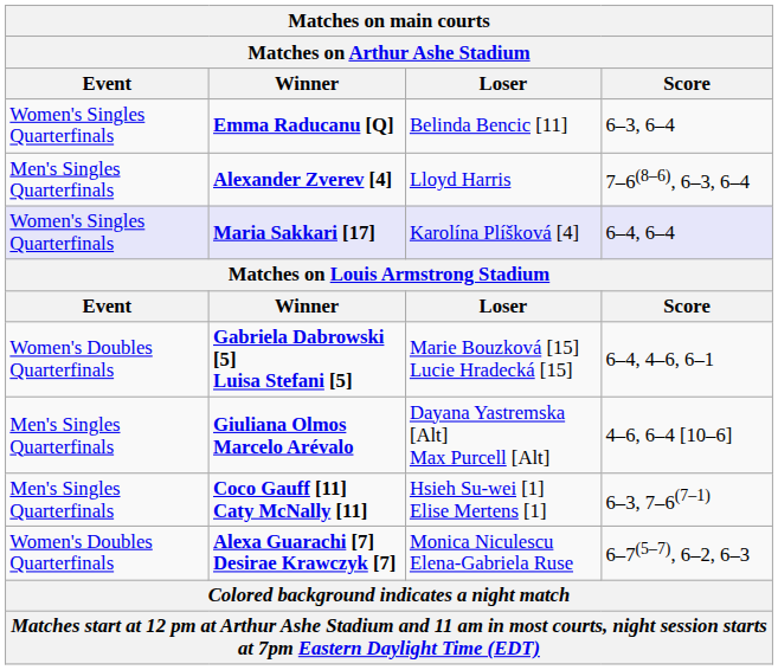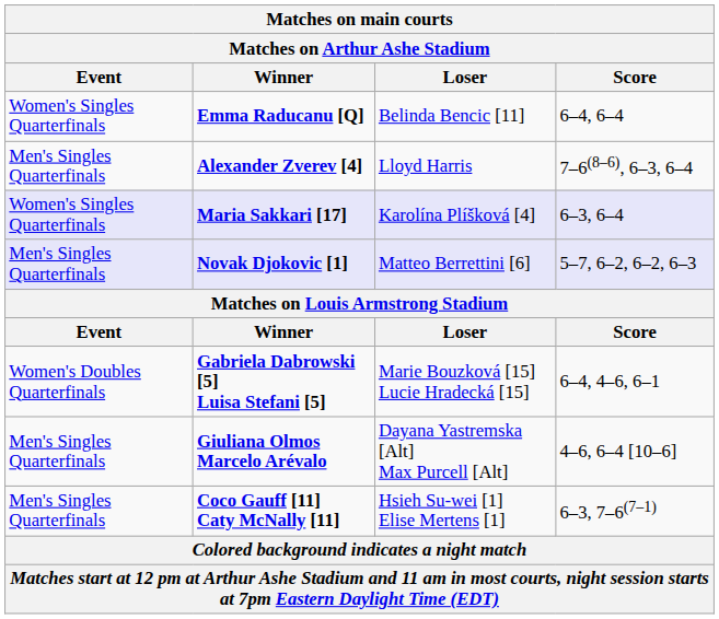Emma Raducanu [Q] | Score: 6–3, 6–4 -> 6–4, 6–4
Maria Sakkari [17] | Score: 6–4, 6–4 -> 6–3, 6–4
+ row: Men's Singles Quarterfinals | Novak Djokovic [1] | Matteo Berrettini [6] | 5–7, 6–2, 6–2, 6–3
- row: Women's Doubles Quarterfinals | Alexa Guarachi [7] Desirae Krawczyk [7] | Monica Niculescu Elena-Gabriela Ruse | 6–7(5–7), 6–2, 6–3
